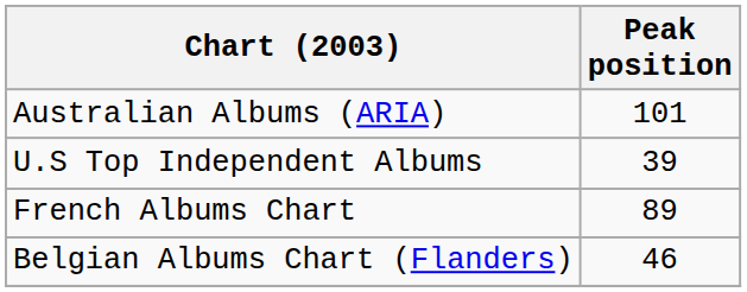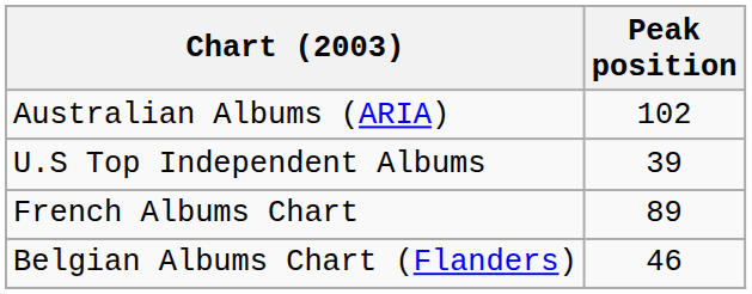Australian Albums (ARIA) | Peak position: 101 -> 102
